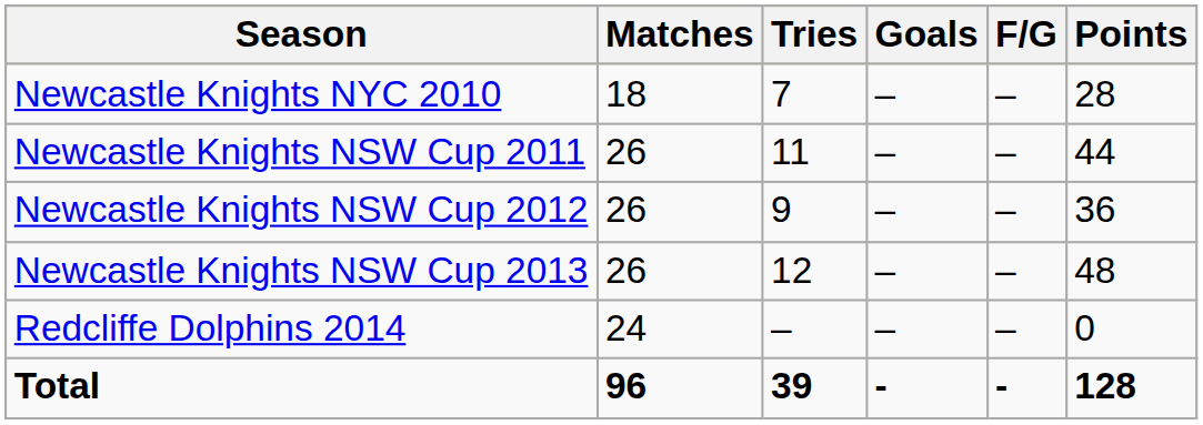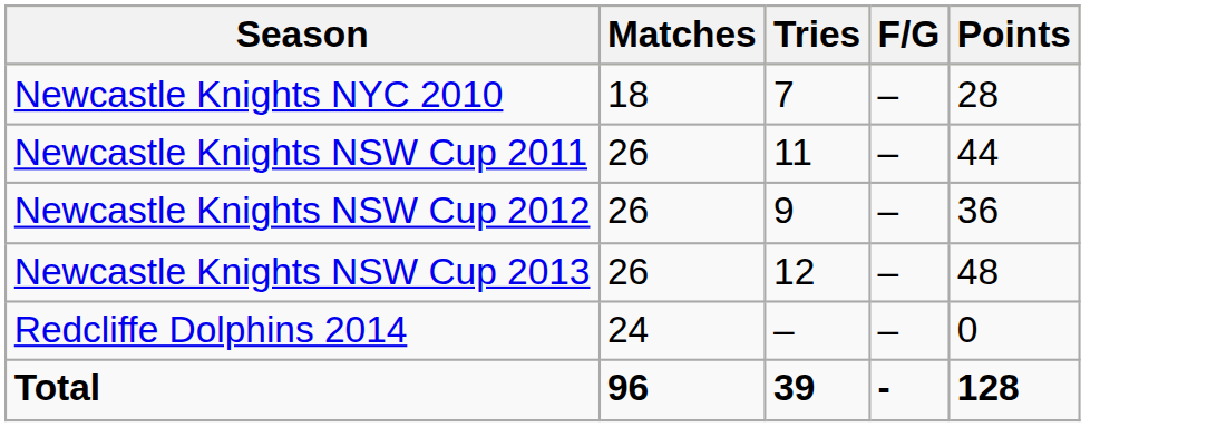- column: Goals | – | – | – | – | – | -
